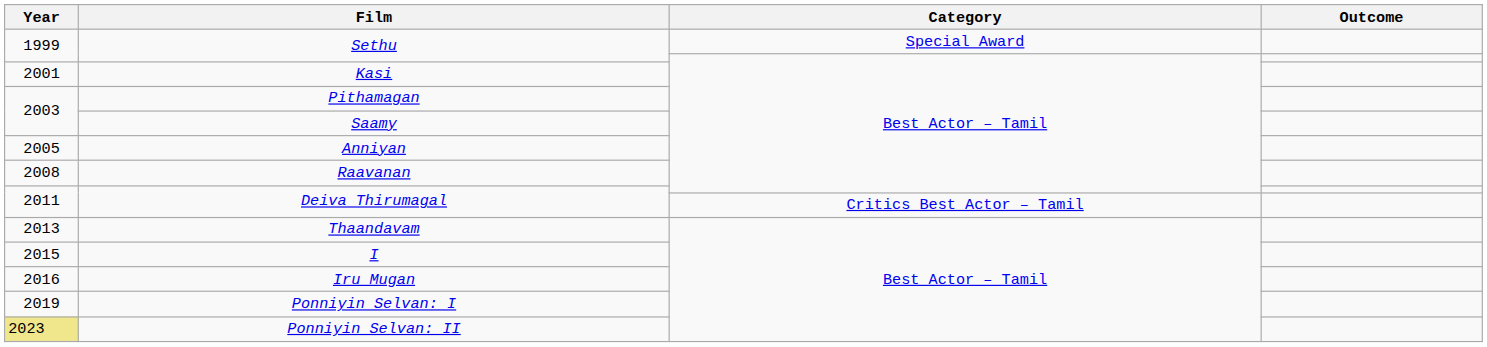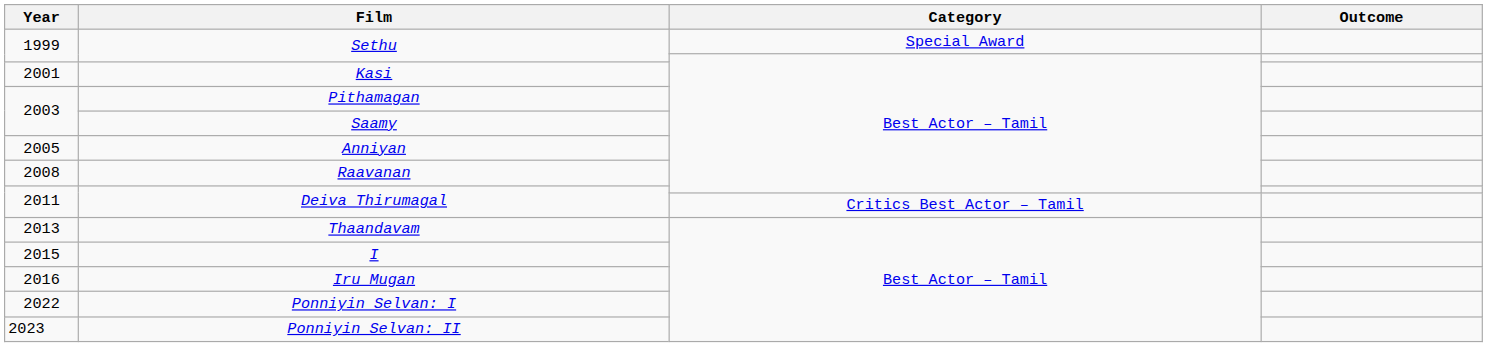Ponniyin Selvan: I | Year: 2019 -> 2022
Ponniyin Selvan: II | Year: khaki background -> no background
